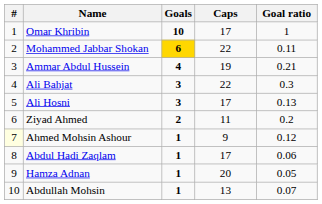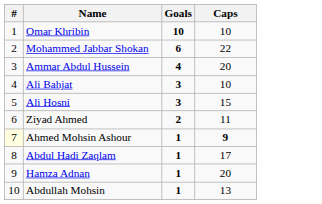- column: Goal ratio | 1 | 0.11 | 0.21 | 0.3 | 0.13 | 0.2 | 0.12 | 0.06 | 0.05 | 0.07
Omar Khribin | Caps: 17 -> 10
Mohammed Jabbar Shokan | Goals: gold background -> no background
Ammar Abdul Hussein | Caps: 19 -> 20
Ali Bahjat | Caps: 22 -> 10
Ali Hosni | Caps: 17 -> 15
Ahmed Mohsin Ashour | Caps: normal -> bold
